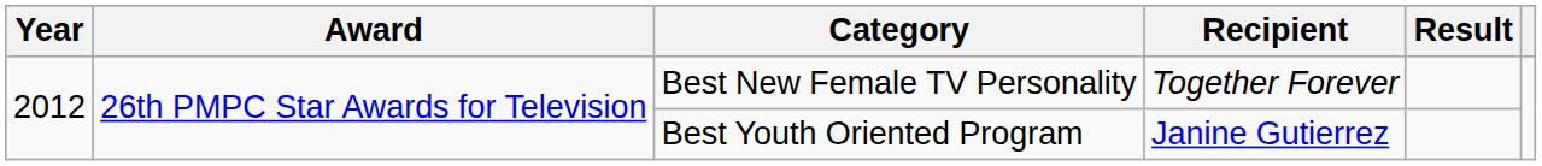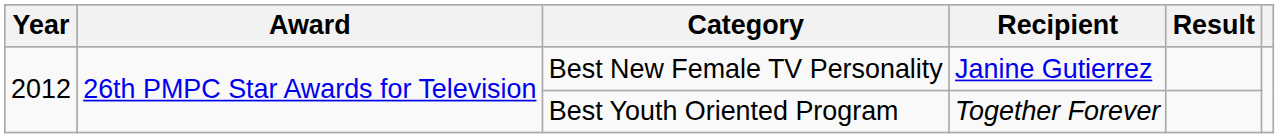Best New Female TV Personality | Recipient: Together Forever -> Janine Gutierrez
Best Youth Oriented Program | Recipient: Janine Gutierrez -> Together Forever
